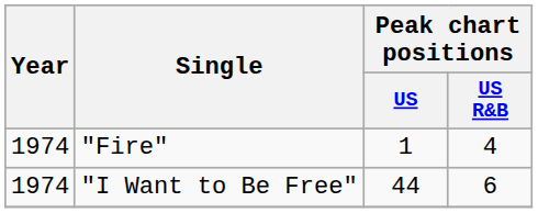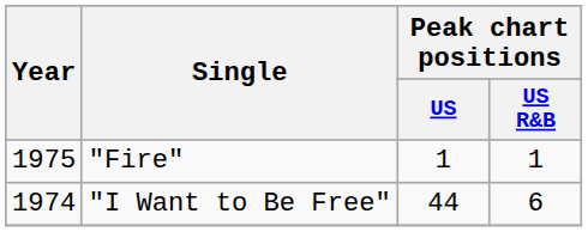"Fire" | Year: 1974 -> 1975
"Fire" | Peak chart positions / US R&B: 4 -> 1
